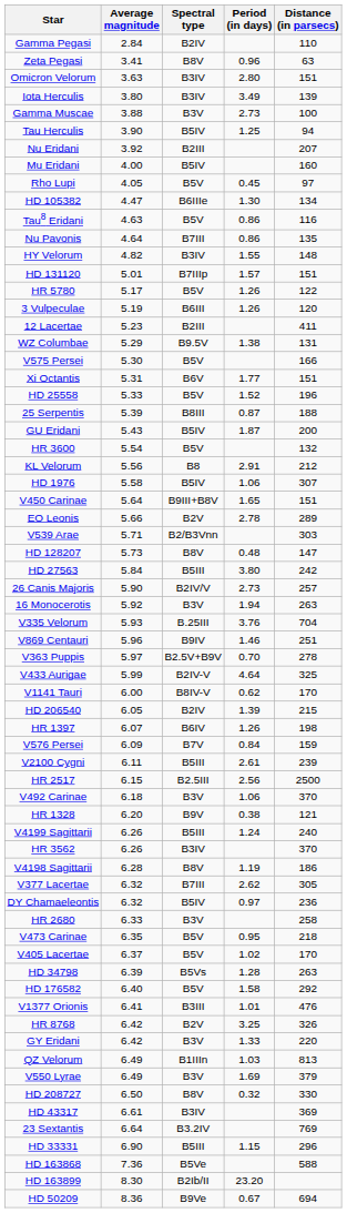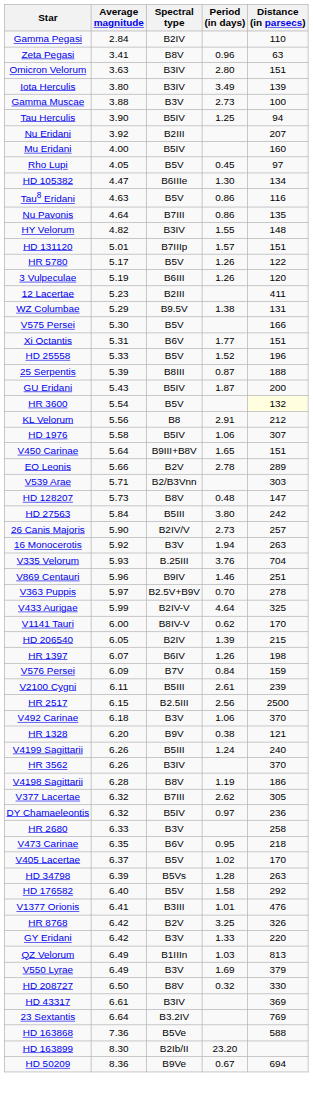HR 3600 | Distance (in parsecs): no background -> lightyellow background
V473 Carinae | Spectral type: B5V -> B6V
- row: HD 33331 | 6.90 | B5III | 1.15 | 296
